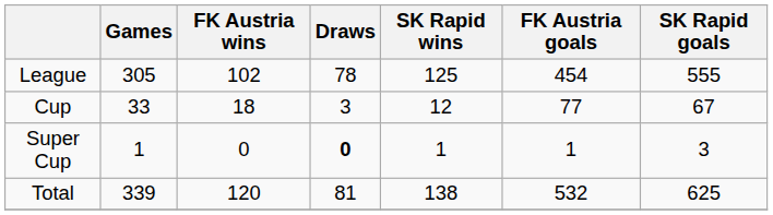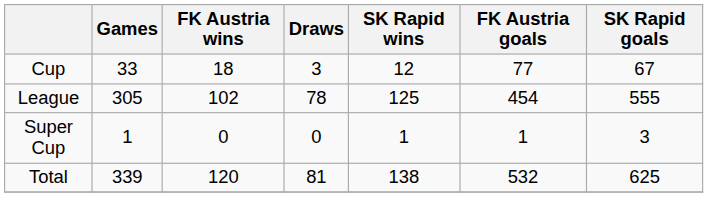rows swapped: League <-> Cup
Super Cup | Draws: bold -> normal
